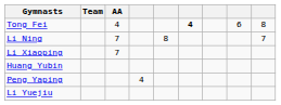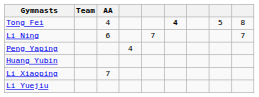Tong Fei | column 8: 6 -> 5
Li Ning | AA: 7 -> 6
Li Ning | column 5: 8 -> 7
rows swapped: Li Xiaoping <-> Peng Yaping
